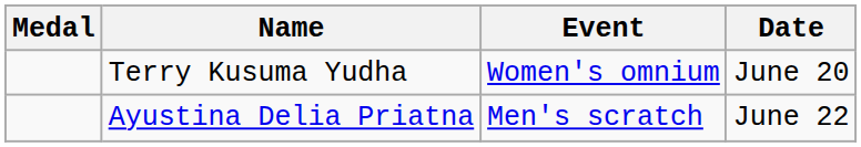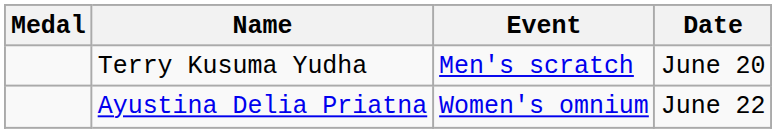Terry Kusuma Yudha | Event: Women's omnium -> Men's scratch
Ayustina Delia Priatna | Event: Men's scratch -> Women's omnium
